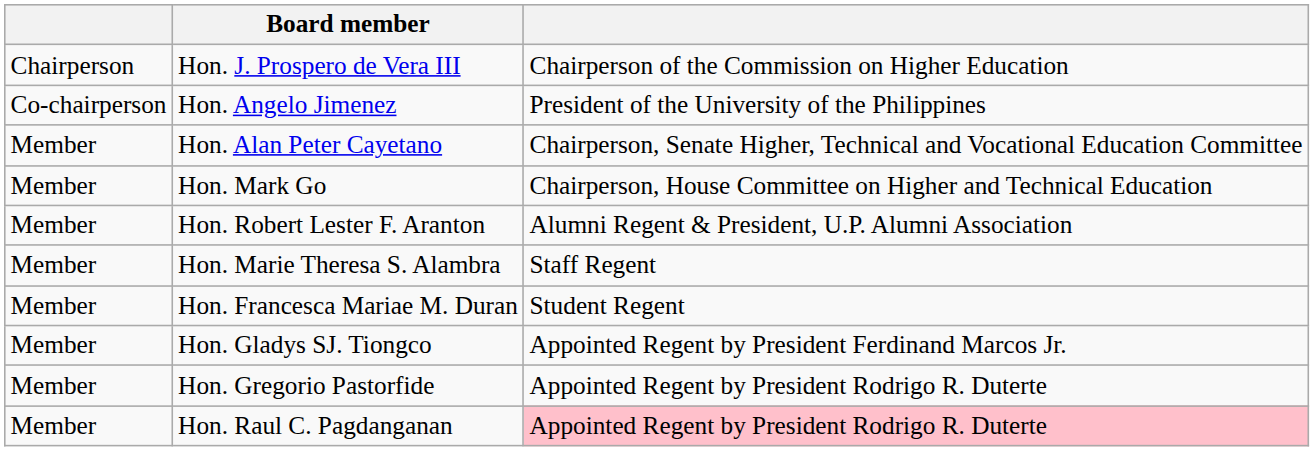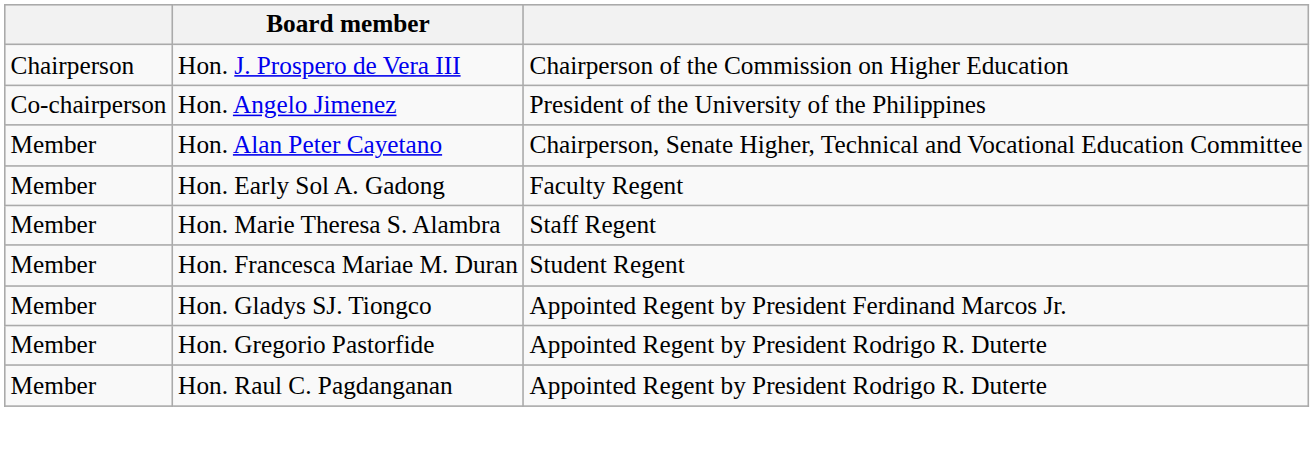- row: Member | Hon. Mark Go | Chairperson, House Committee on Higher and Technical Education
- row: Member | Hon. Robert Lester F. Aranton | Alumni Regent & President, U.P. Alumni Association
+ row: Member | Hon. Early Sol A. Gadong | Faculty Regent
Hon. Raul C. Pagdanganan | column 3: pink background -> no background
